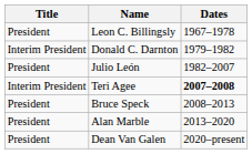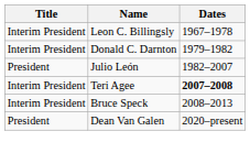Leon C. Billingsly | Title: President -> Interim President
Bruce Speck | Title: President -> Interim President
- row: President | Alan Marble | 2013–2020
